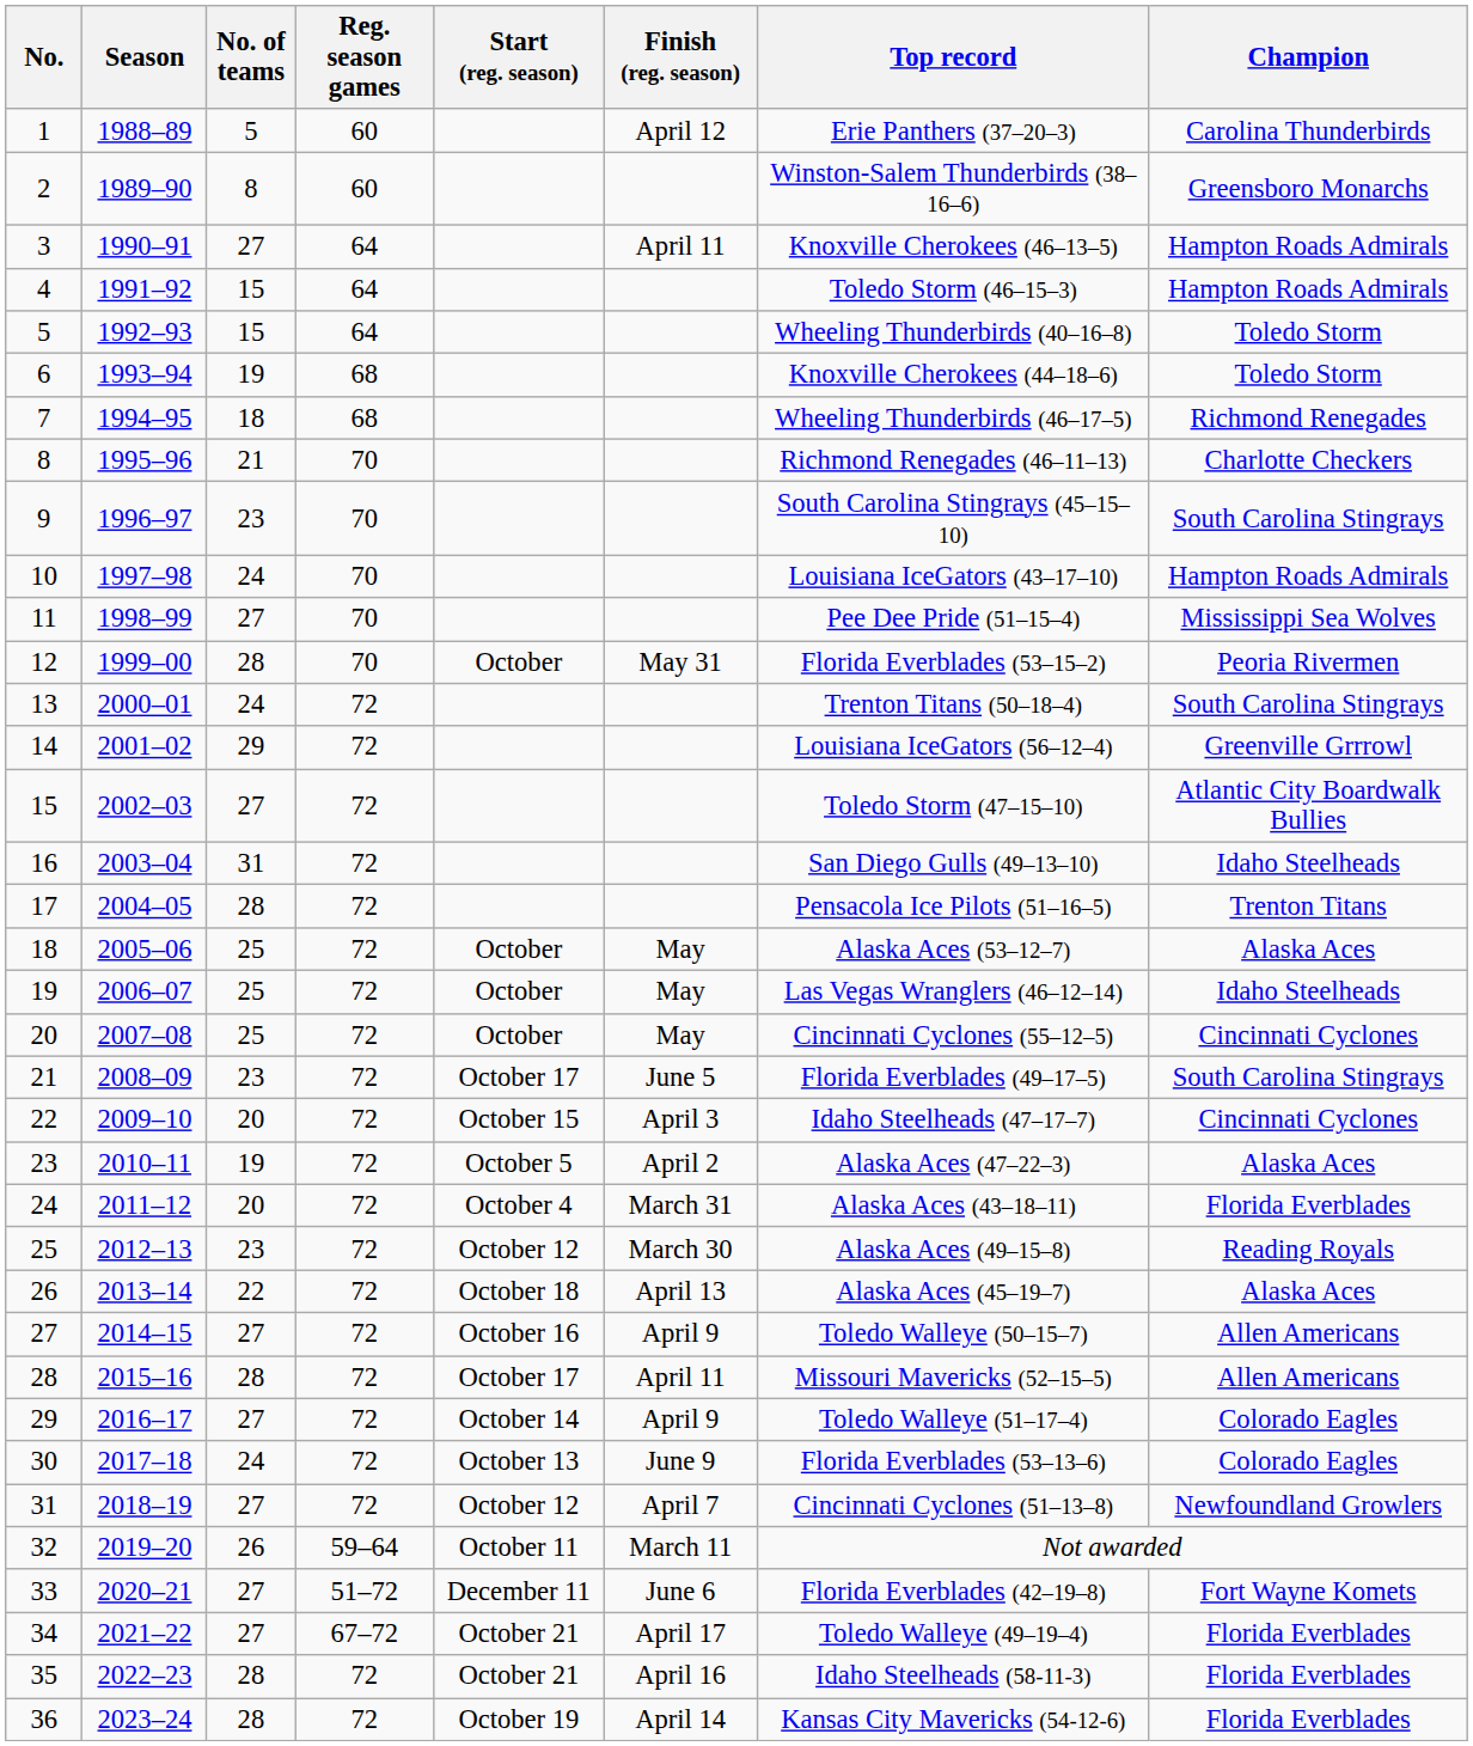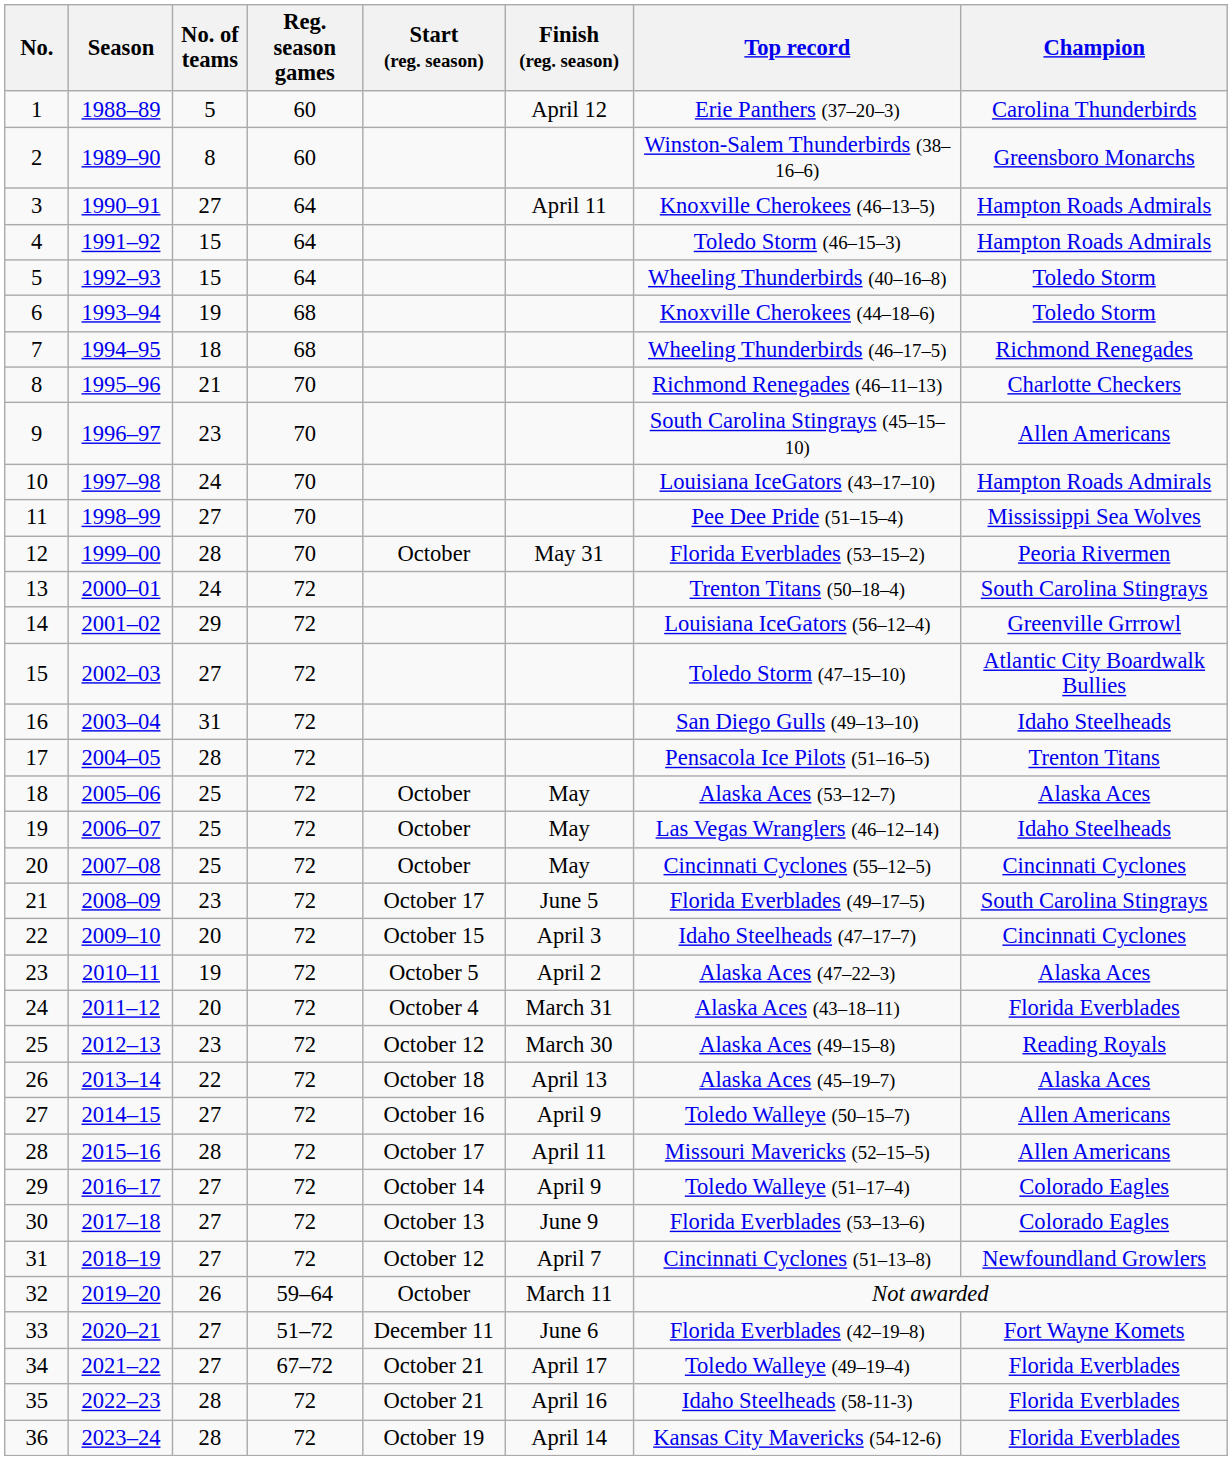9 | Champion: South Carolina Stingrays -> Allen Americans
30 | No. of teams: 24 -> 27
32 | Start (reg. season): October 11 -> October
